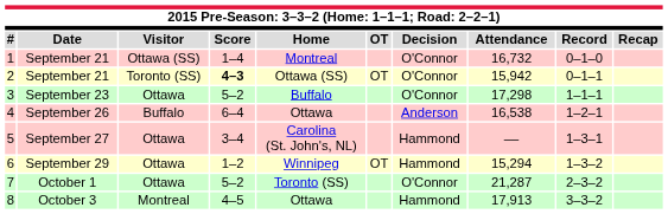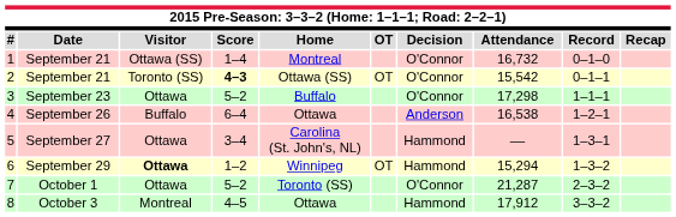2 | Attendance: 15,942 -> 15,542
6 | Visitor: normal -> bold
8 | Attendance: 17,913 -> 17,912
